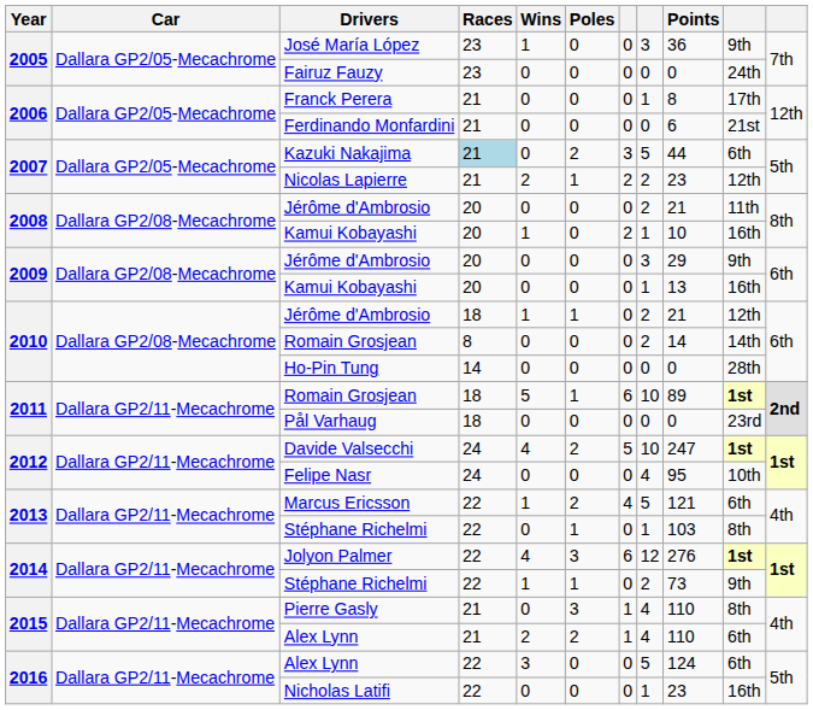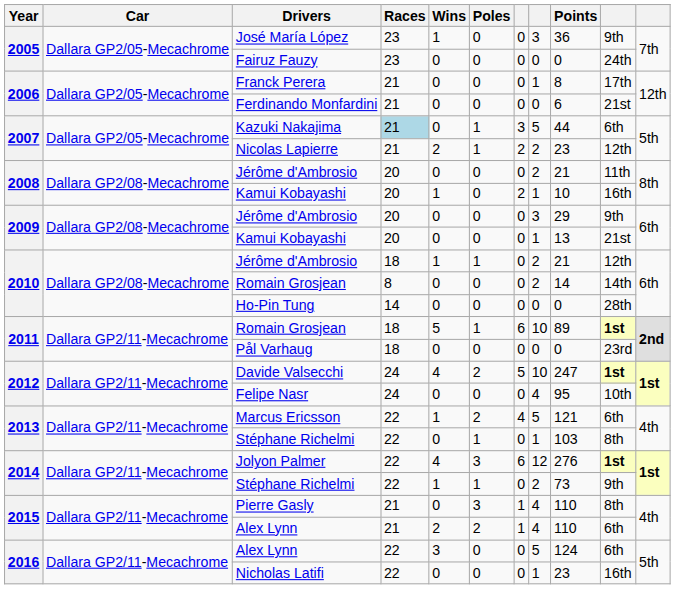Kazuki Nakajima | Poles: 2 -> 1
2009 / Kamui Kobayashi | column 10: 16th -> 21st
